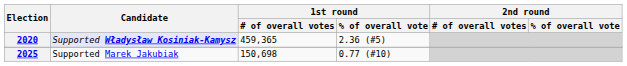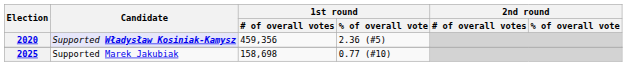2020 | 1st round / # of overall votes: 459,365 -> 459,356
2025 | 1st round / # of overall votes: 150,698 -> 158,698
